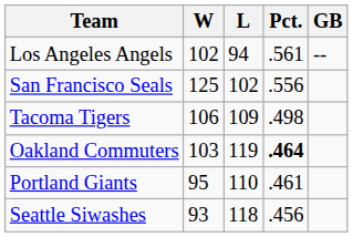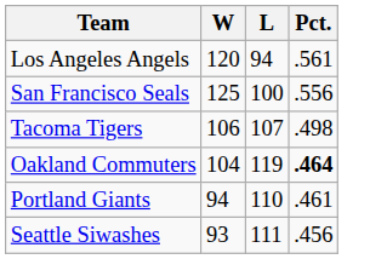- column: GB | --
Los Angeles Angels | W: 102 -> 120
San Francisco Seals | L: 102 -> 100
Tacoma Tigers | L: 109 -> 107
Oakland Commuters | W: 103 -> 104
Portland Giants | W: 95 -> 94
Seattle Siwashes | L: 118 -> 111
